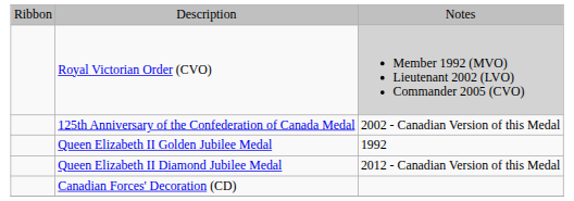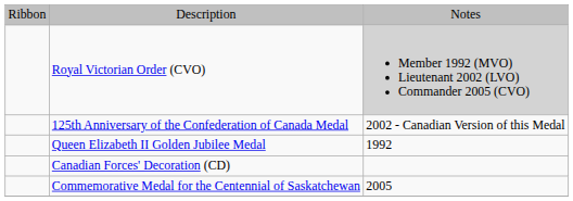- row: Queen Elizabeth II Diamond Jubilee Medal | 2012 - Canadian Version of this Medal
+ row: Commemorative Medal for the Centennial of Saskatchewan | 2005
